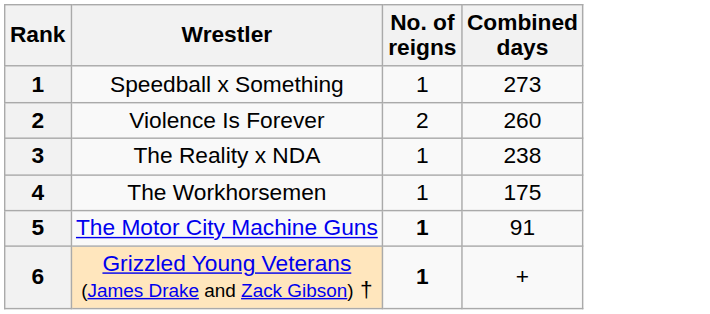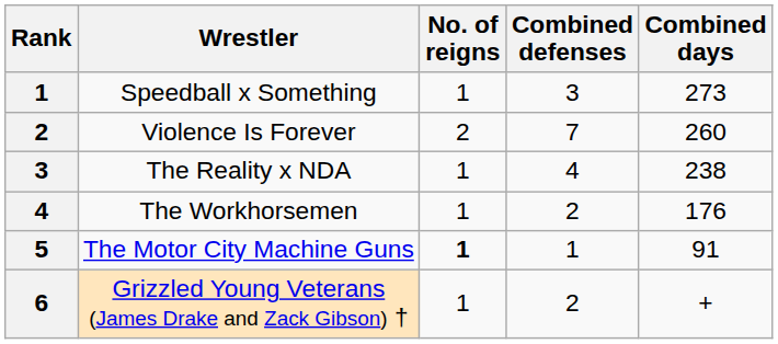+ column: Combined defenses | 3 | 7 | 4 | 2 | 1 | 2
The Workhorsemen | Combined days: 175 -> 176
Grizzled Young Veterans (James Drake and Zack Gibson) † | No. of reigns: bold -> normal
